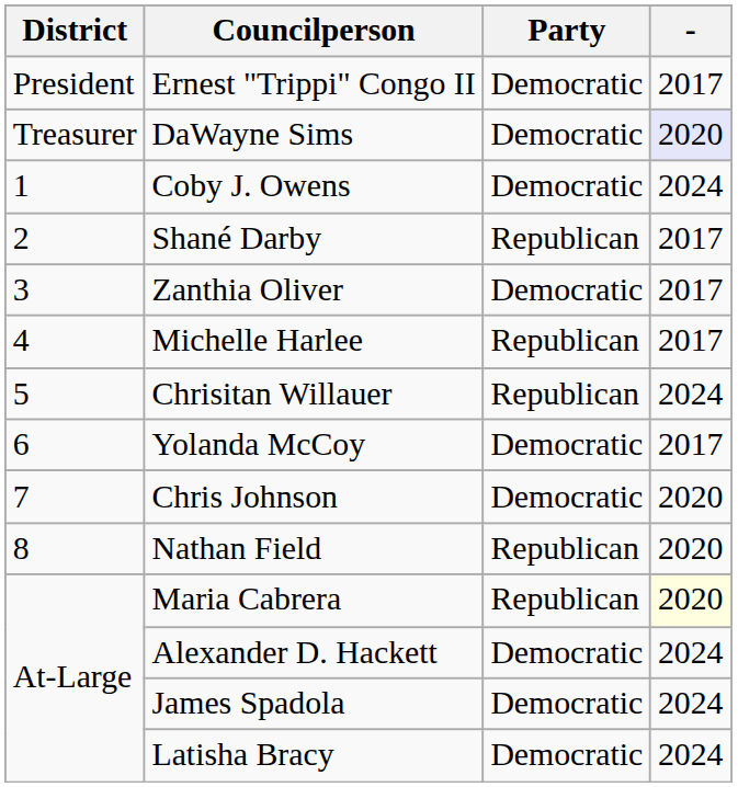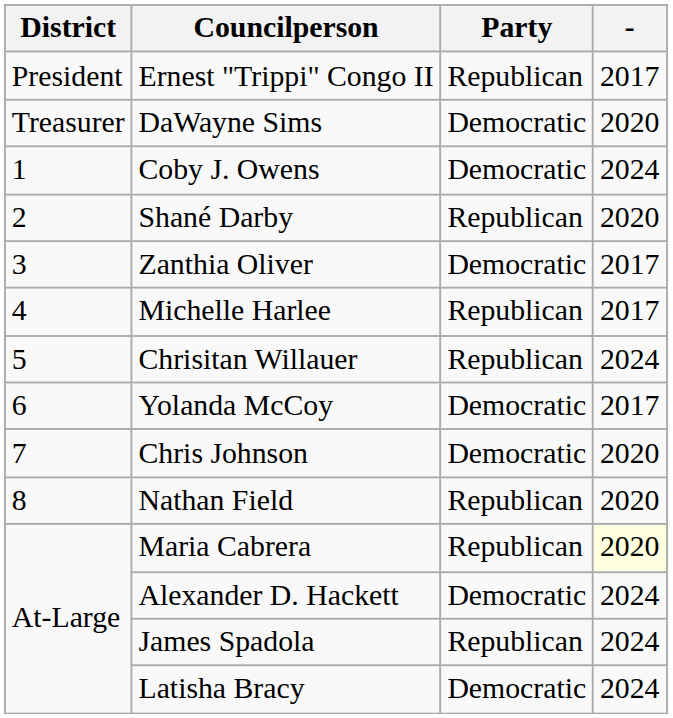Ernest "Trippi" Congo II | Party: Democratic -> Republican
DaWayne Sims | -: lavender background -> no background
Shané Darby | -: 2017 -> 2020
James Spadola | Party: Democratic -> Republican
